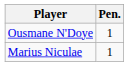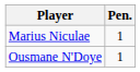rows swapped: Ousmane N'Doye <-> Marius Niculae
